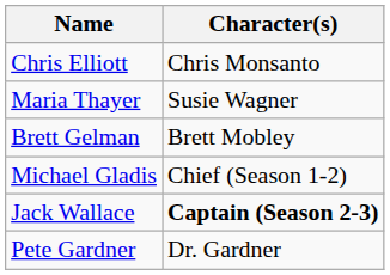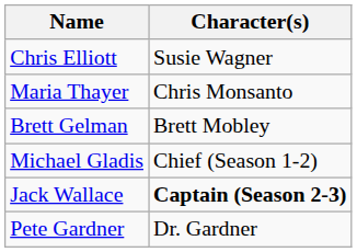Chris Elliott | Character(s): Chris Monsanto -> Susie Wagner
Maria Thayer | Character(s): Susie Wagner -> Chris Monsanto
